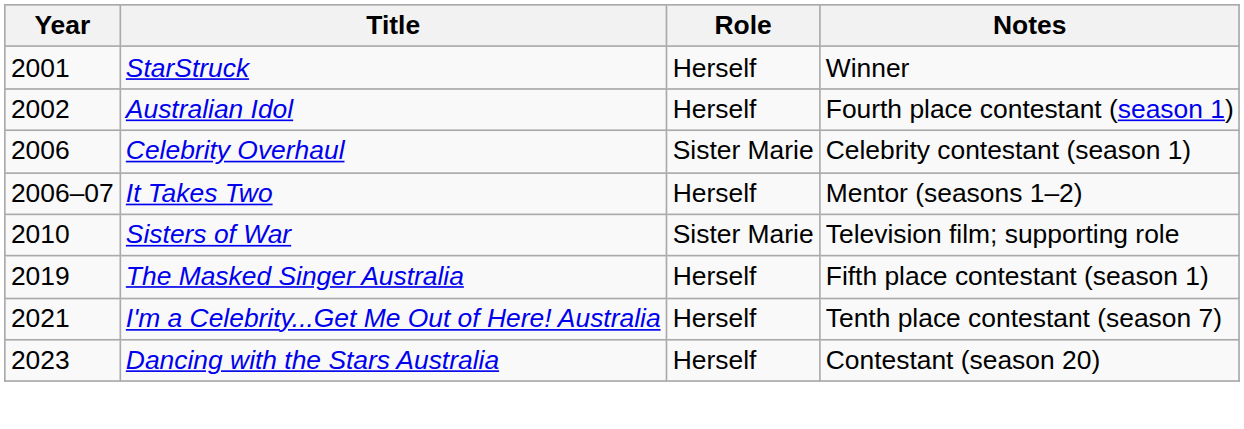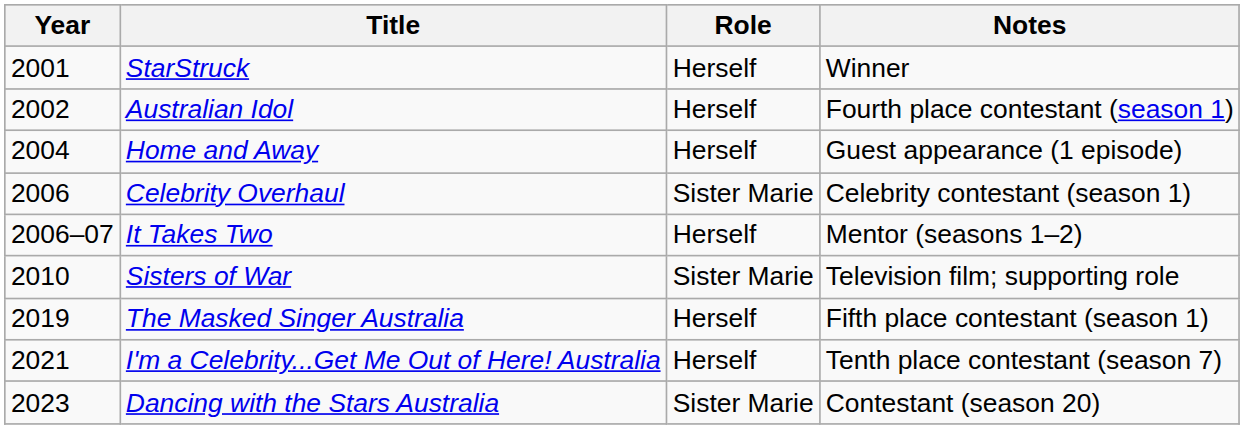+ row: 2004 | Home and Away | Herself | Guest appearance (1 episode)
Dancing with the Stars Australia | Role: Herself -> Sister Marie
